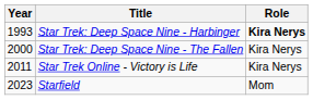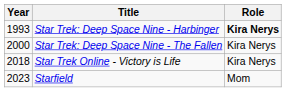Star Trek Online - Victory is Life | Year: 2011 -> 2018
